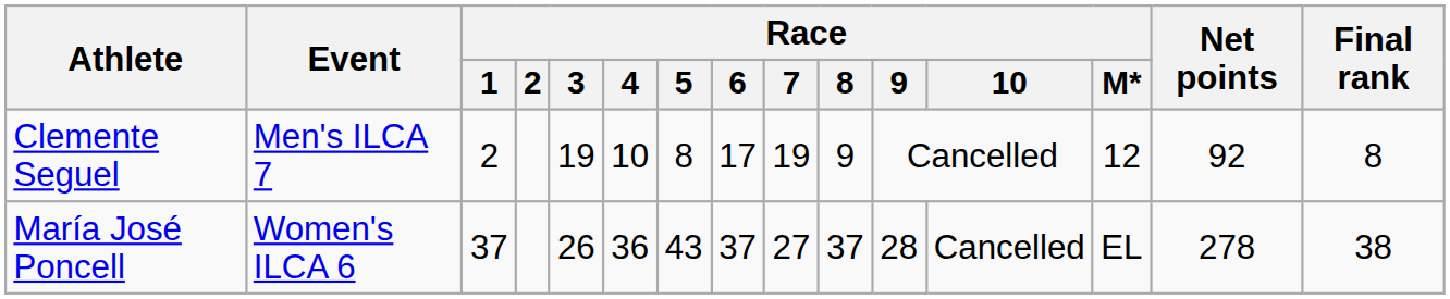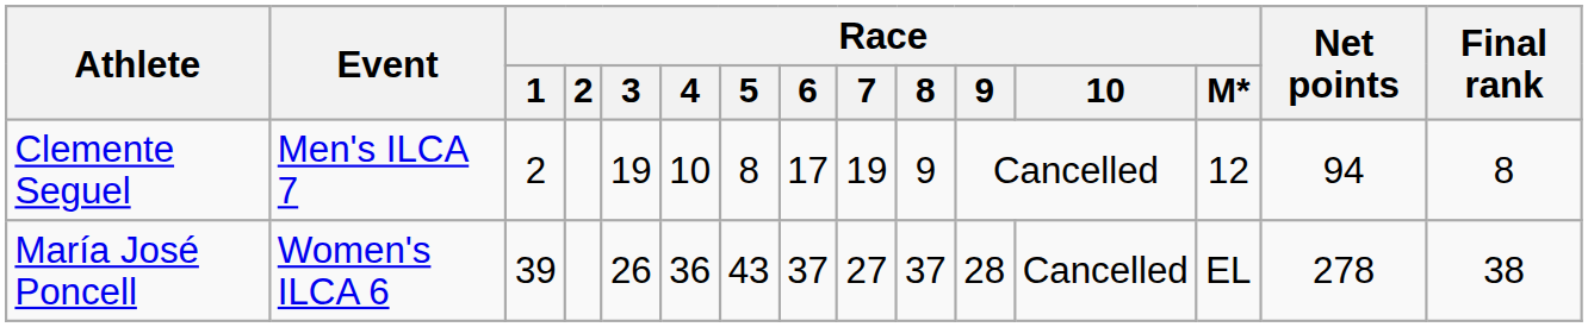Clemente Seguel | Net points: 92 -> 94
María José Poncell | Race / 1: 37 -> 39
